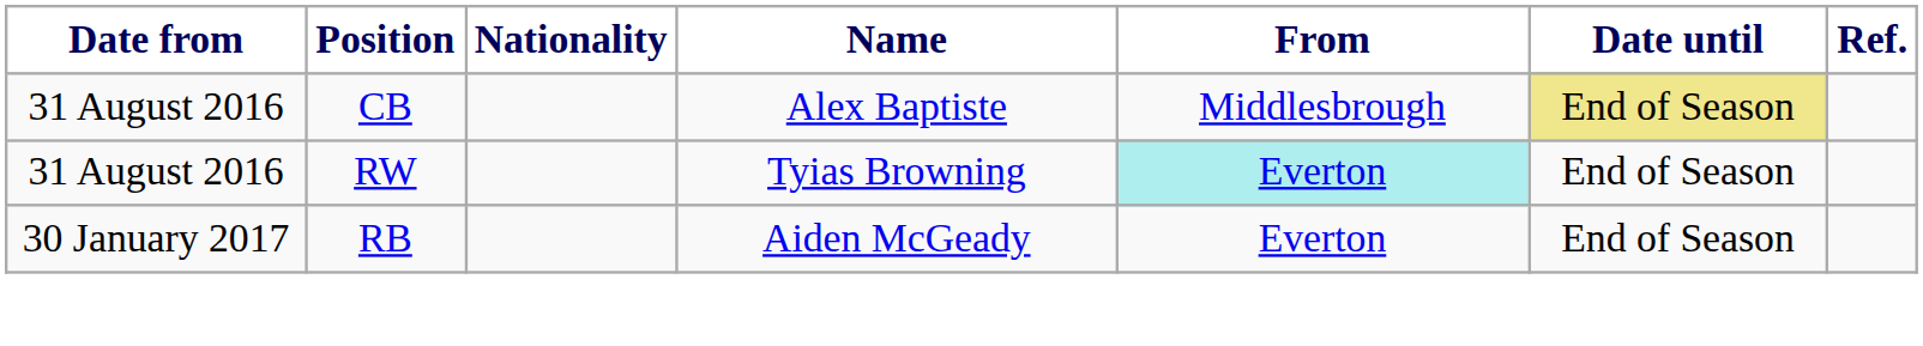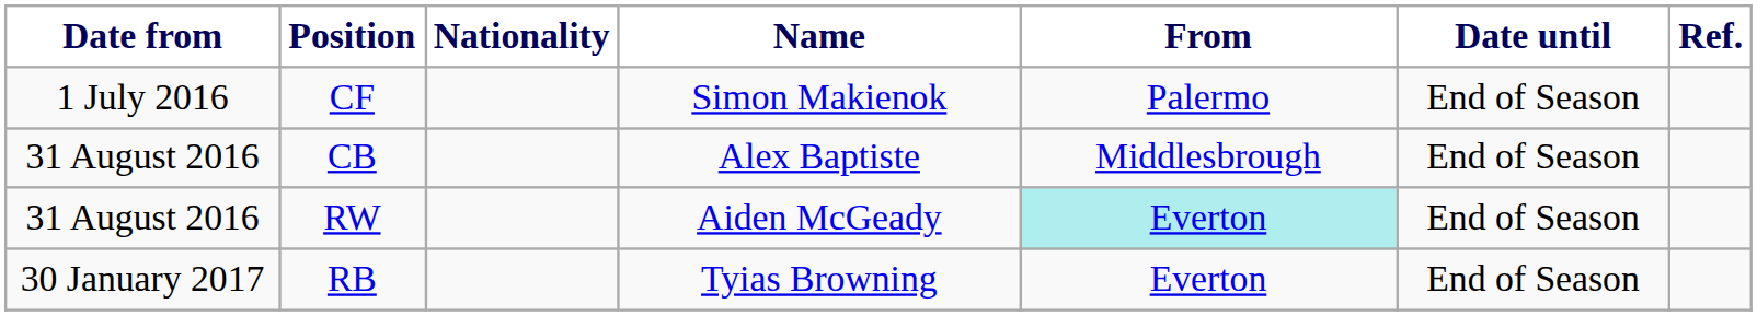+ row: 1 July 2016 | CF | Simon Makienok | Palermo | End of Season
CB | Date until: khaki background -> no background
RW | Name: Tyias Browning -> Aiden McGeady
RB | Name: Aiden McGeady -> Tyias Browning
